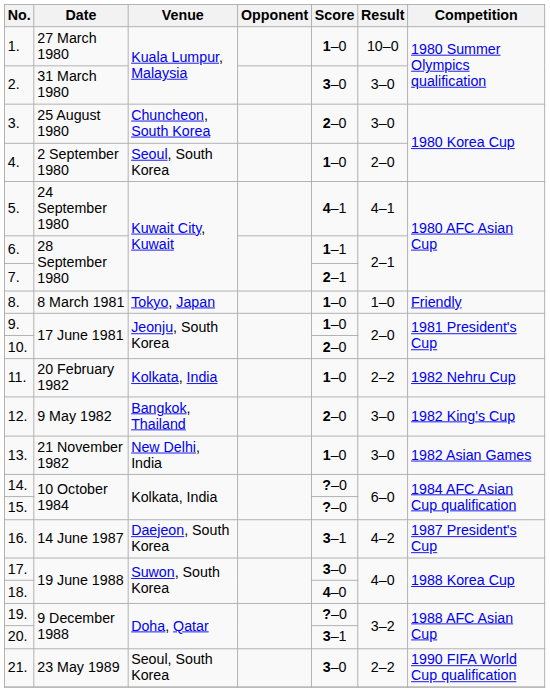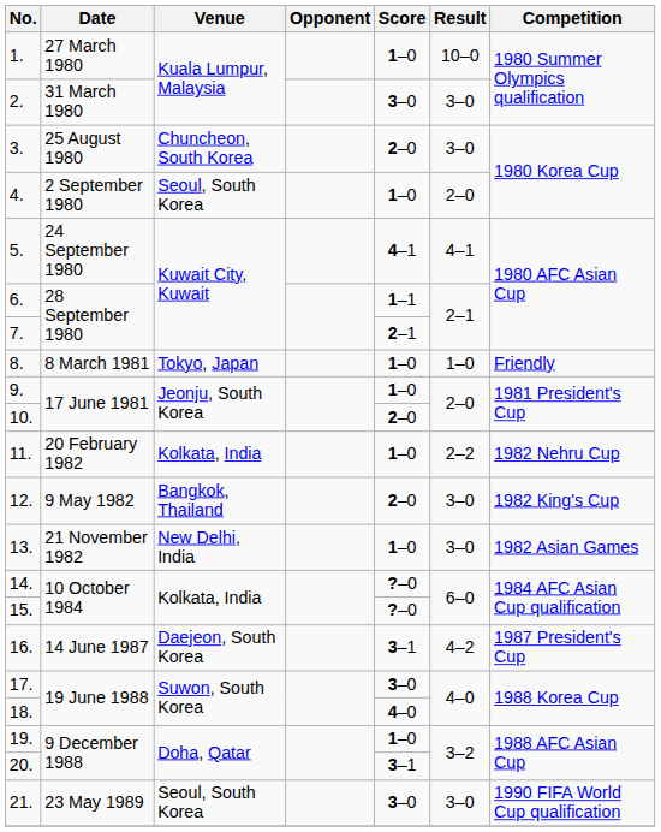19. | Score: ?–0 -> 1–0
21. | Result: 2–2 -> 3–0
